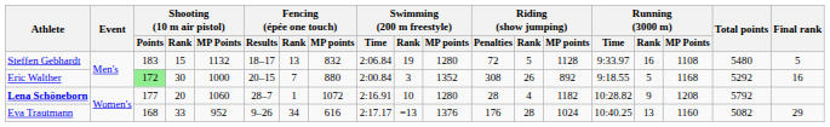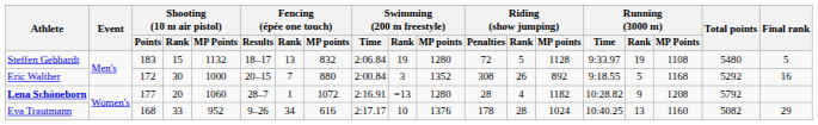Steffen Gebhardt | Running (3000 m) / Rank: 16 -> 19
Eric Walther | Shooting (10 m air pistol) / Points: lightgreen background -> no background
Lena Schöneborn | Swimming (200 m freestyle) / Rank: 10 -> =13
Eva Trautmann | Swimming (200 m freestyle) / Rank: =13 -> 10
Eva Trautmann | Riding (show jumping) / Penalties: 176 -> 178
